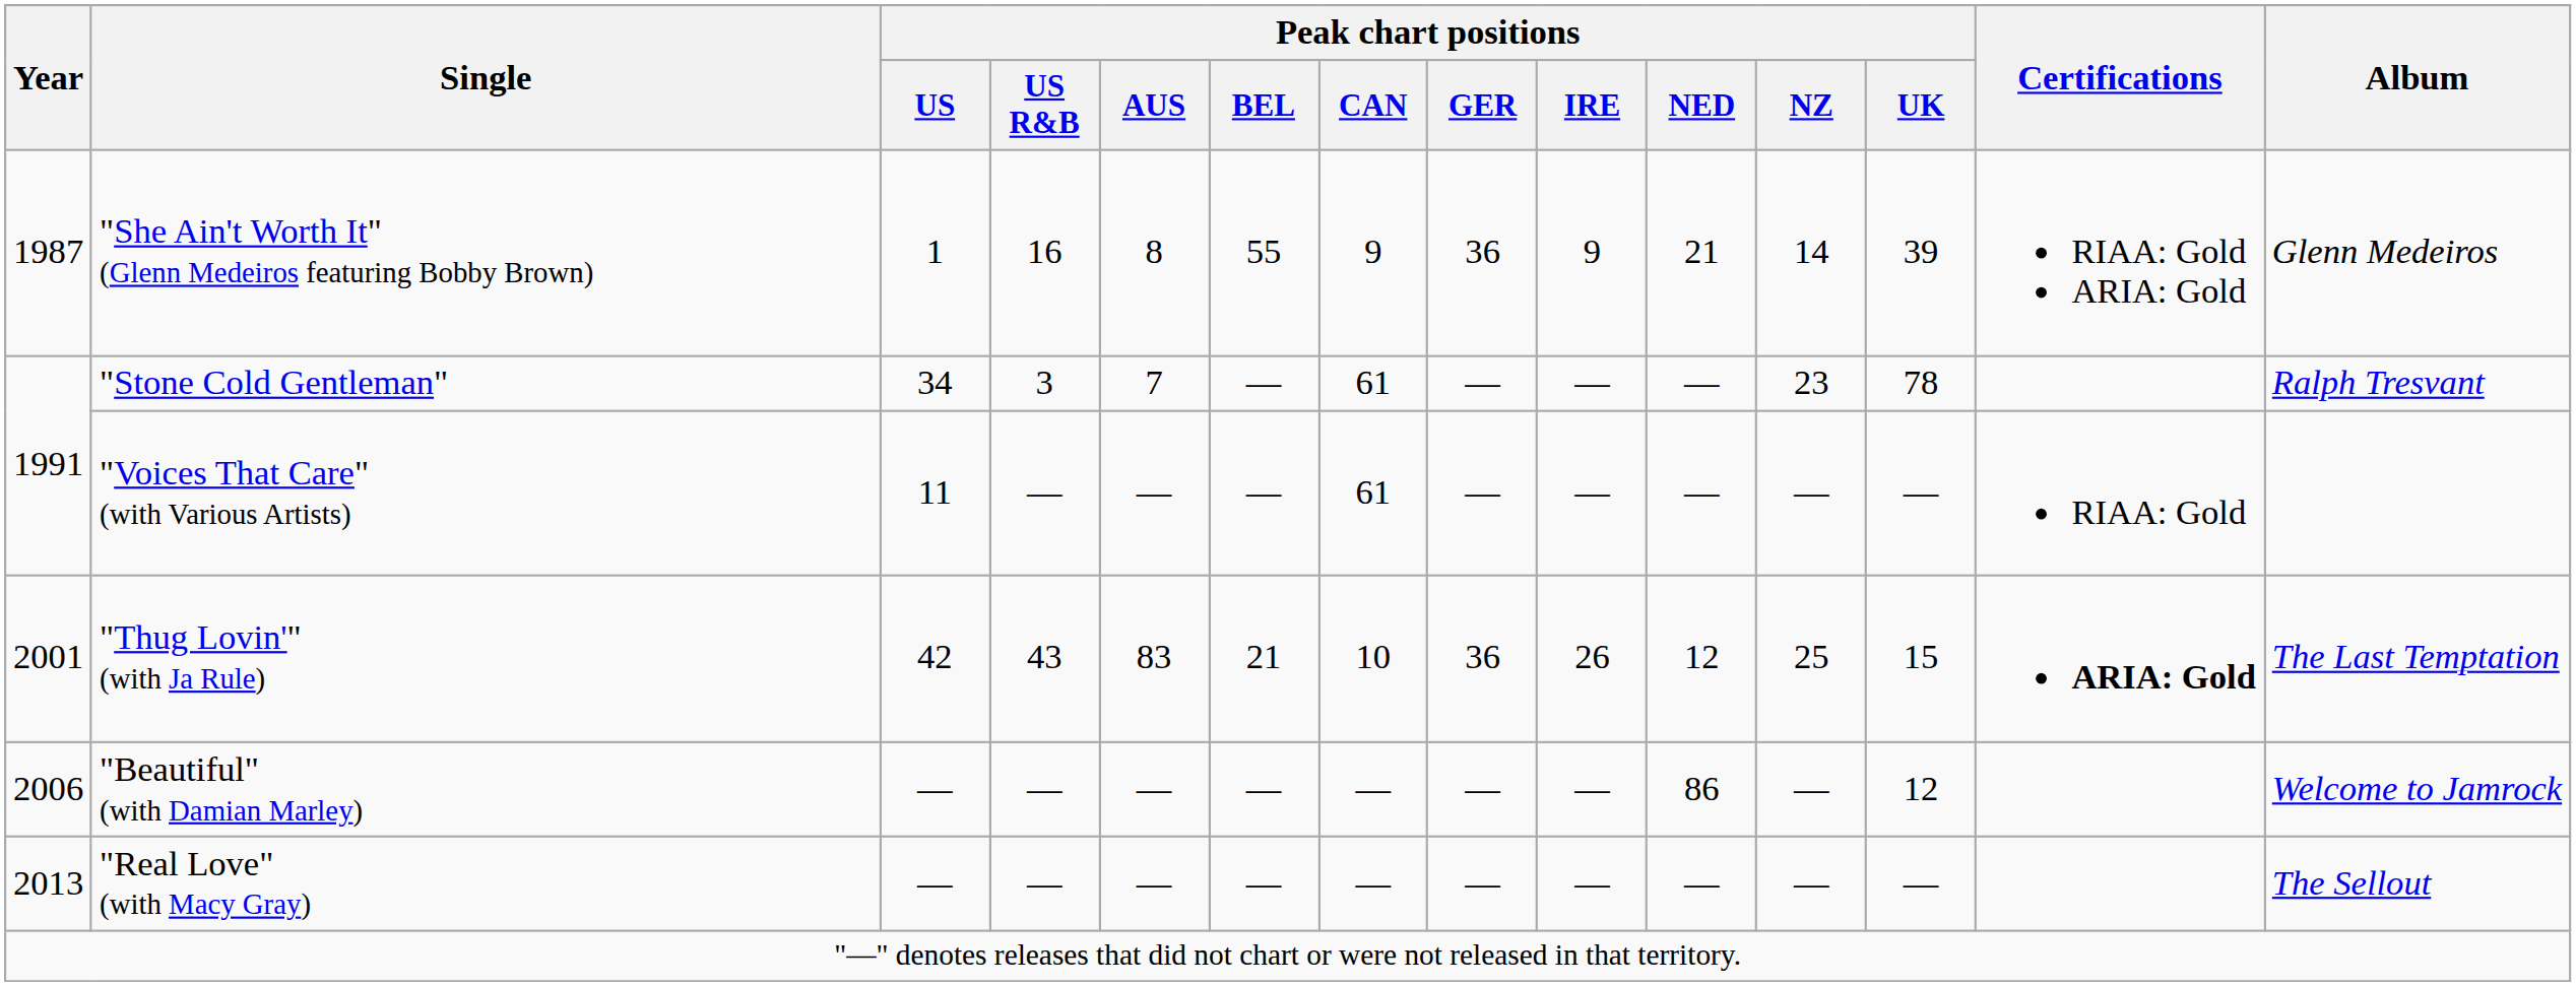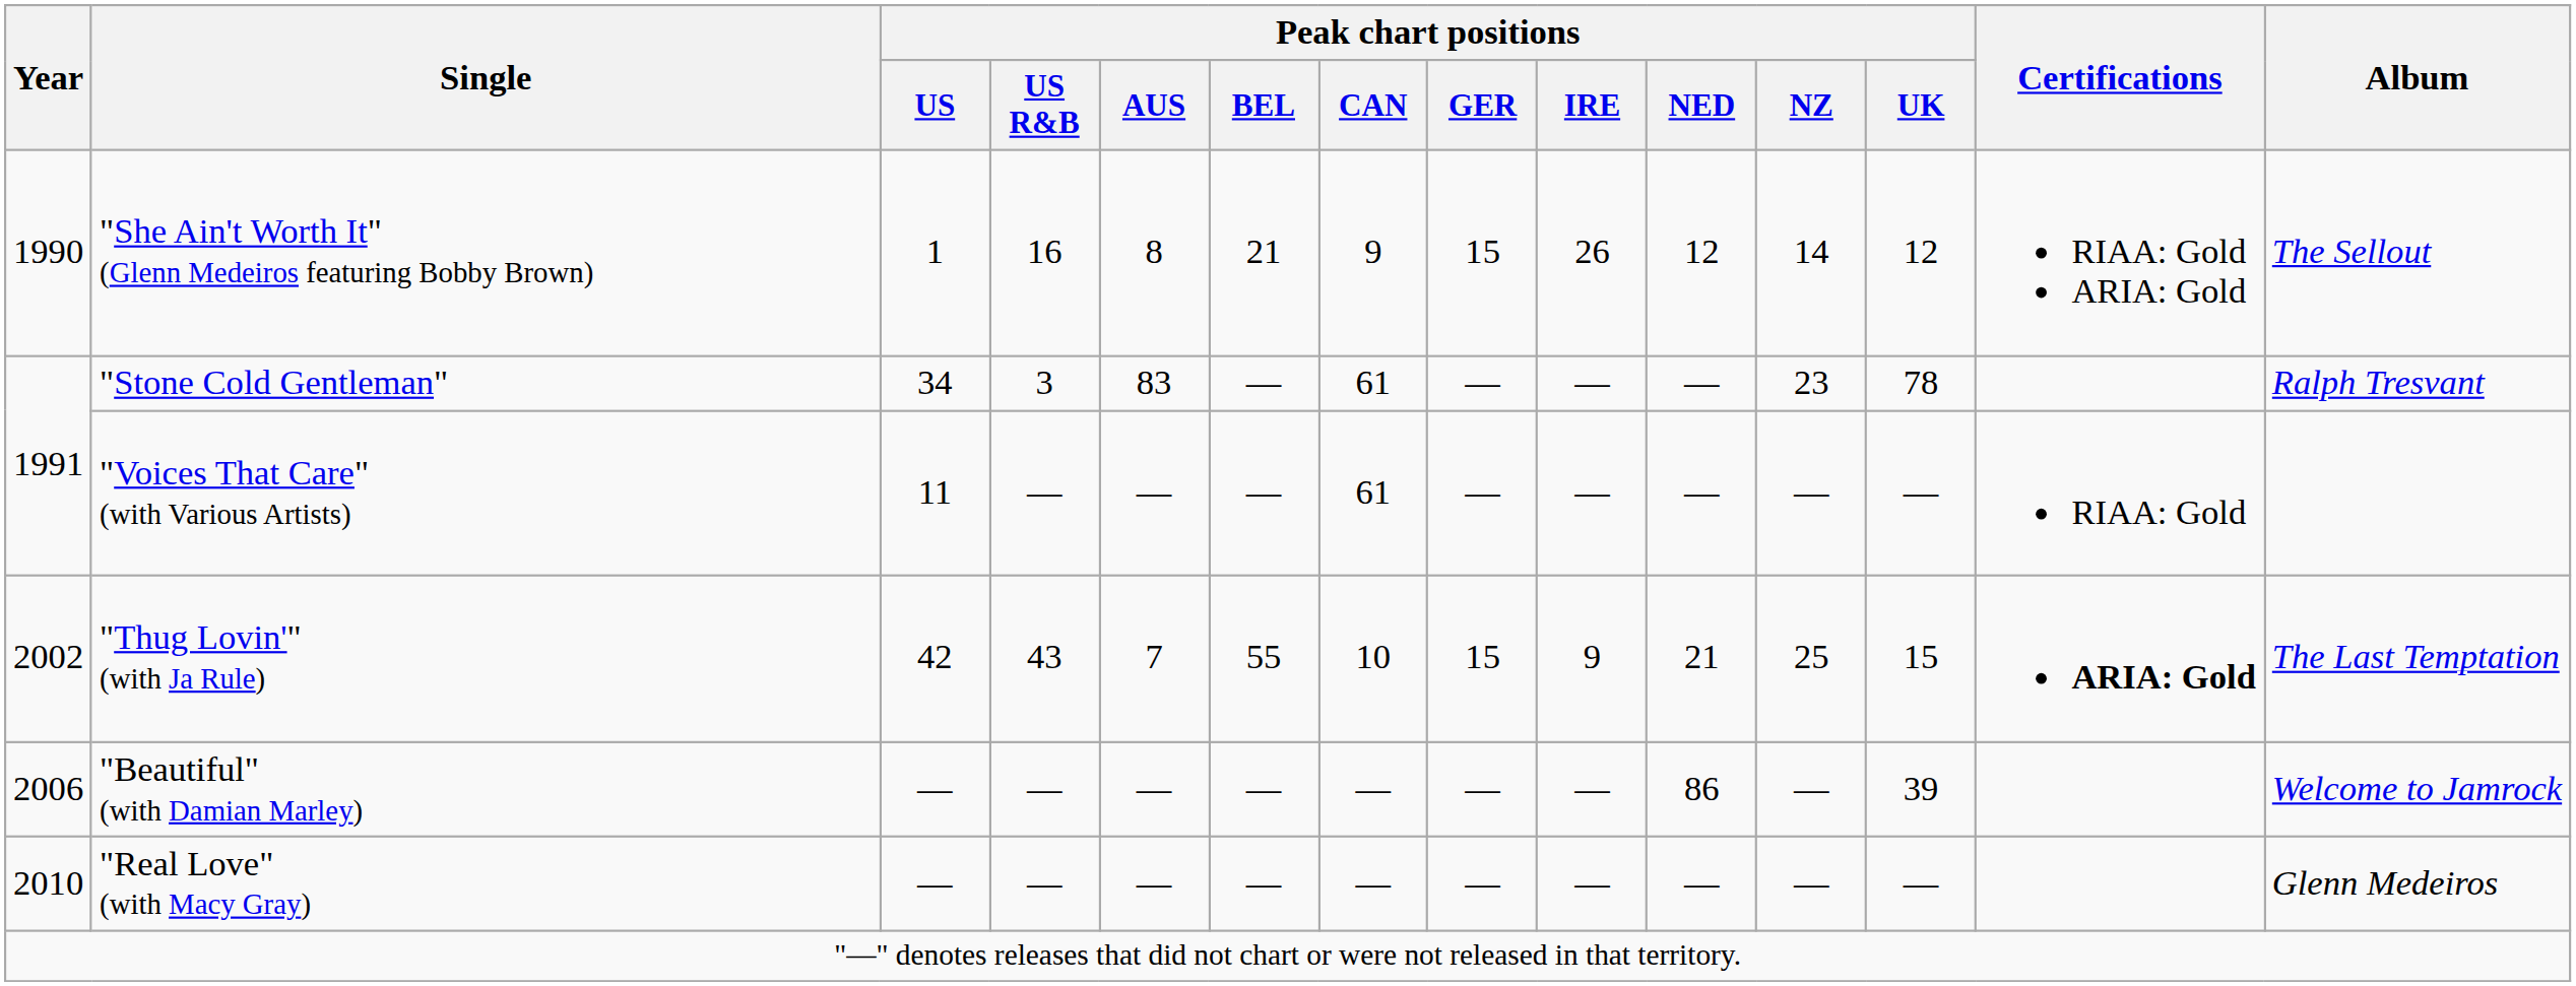"She Ain't Worth It" (Glenn Medeiros featuring Bobby Brown) | Year: 1987 -> 1990
"She Ain't Worth It" (Glenn Medeiros featuring Bobby Brown) | Peak chart positions / BEL: 55 -> 21
"She Ain't Worth It" (Glenn Medeiros featuring Bobby Brown) | Peak chart positions / GER: 36 -> 15
"She Ain't Worth It" (Glenn Medeiros featuring Bobby Brown) | Peak chart positions / IRE: 9 -> 26
"She Ain't Worth It" (Glenn Medeiros featuring Bobby Brown) | Peak chart positions / NED: 21 -> 12
"She Ain't Worth It" (Glenn Medeiros featuring Bobby Brown) | Peak chart positions / UK: 39 -> 12
"She Ain't Worth It" (Glenn Medeiros featuring Bobby Brown) | Album: Glenn Medeiros -> The Sellout
"Stone Cold Gentleman" | Peak chart positions / AUS: 7 -> 83
"Thug Lovin'" (with Ja Rule) | Year: 2001 -> 2002
"Thug Lovin'" (with Ja Rule) | Peak chart positions / AUS: 83 -> 7
"Thug Lovin'" (with Ja Rule) | Peak chart positions / BEL: 21 -> 55
"Thug Lovin'" (with Ja Rule) | Peak chart positions / GER: 36 -> 15
"Thug Lovin'" (with Ja Rule) | Peak chart positions / IRE: 26 -> 9
"Thug Lovin'" (with Ja Rule) | Peak chart positions / NED: 12 -> 21
"Beautiful" (with Damian Marley) | Peak chart positions / UK: 12 -> 39
"Real Love" (with Macy Gray) | Year: 2013 -> 2010
"Real Love" (with Macy Gray) | Album: The Sellout -> Glenn Medeiros
